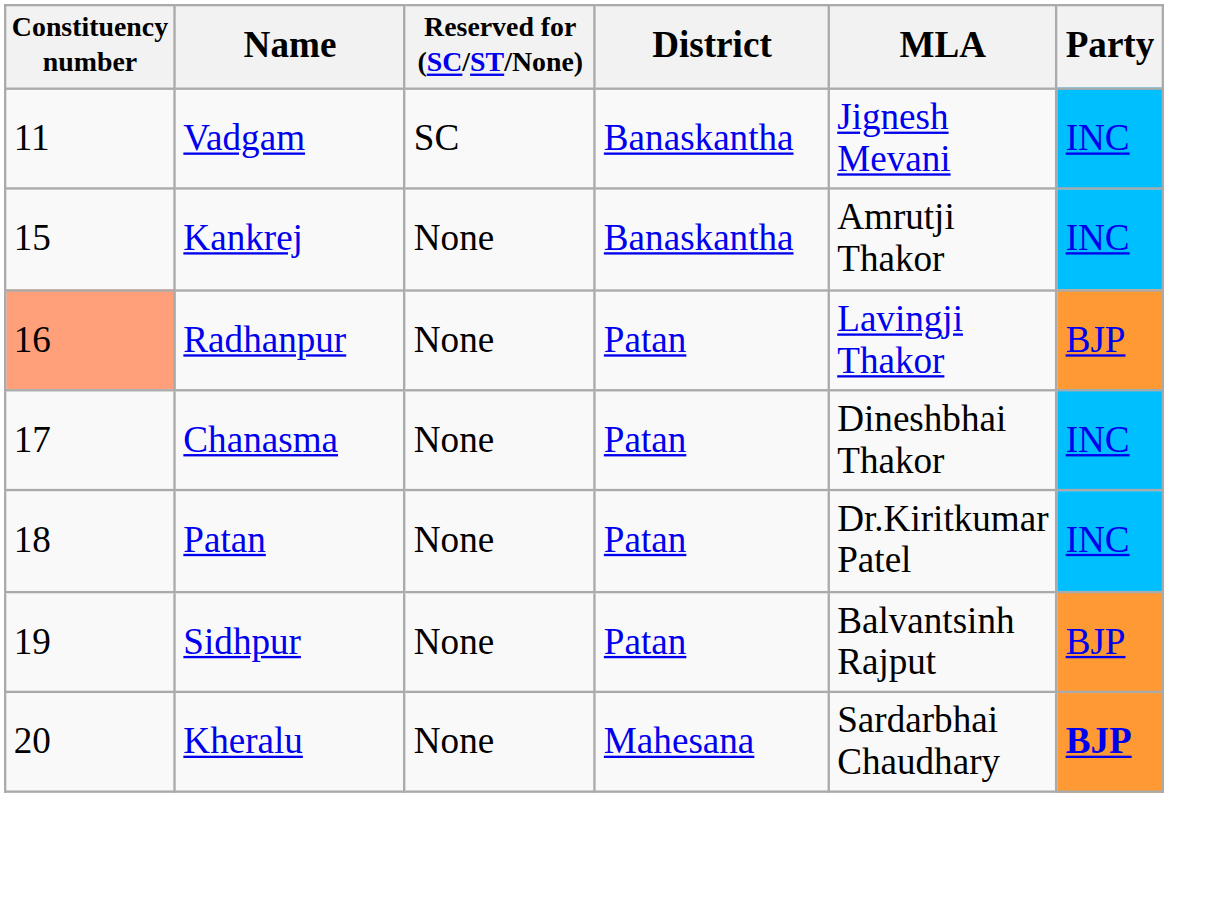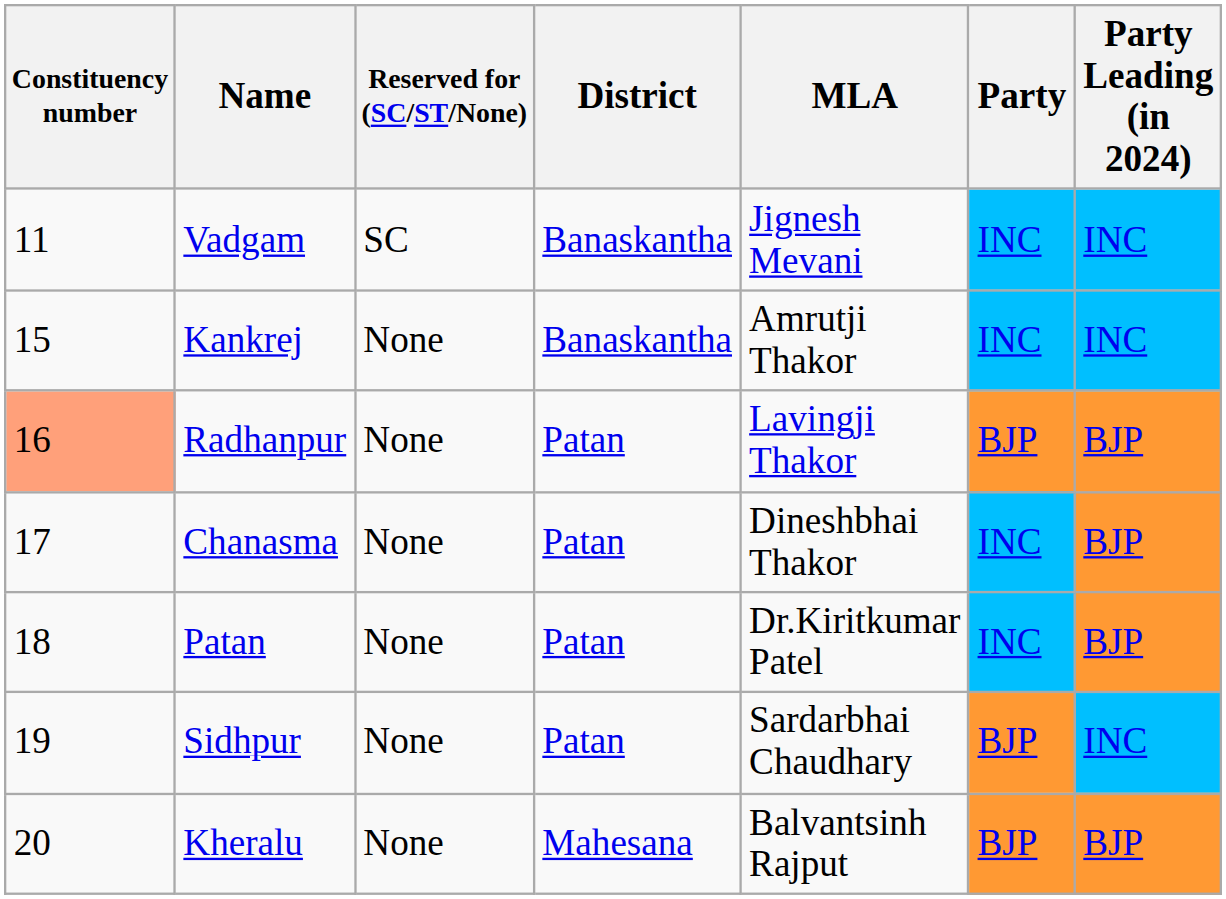+ column: Party Leading (in 2024) | INC | INC | BJP | BJP | BJP | INC | BJP
Sidhpur | MLA: Balvantsinh Rajput -> Sardarbhai Chaudhary
Kheralu | MLA: Sardarbhai Chaudhary -> Balvantsinh Rajput
Kheralu | Party: bold -> normal
